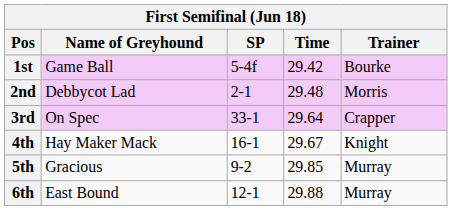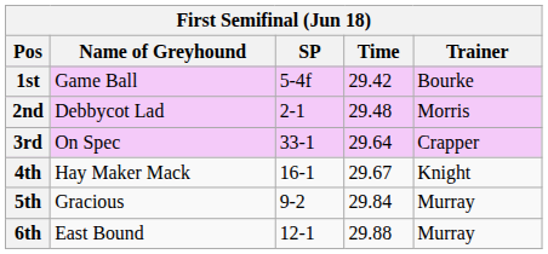5th | Time: 29.85 -> 29.84
